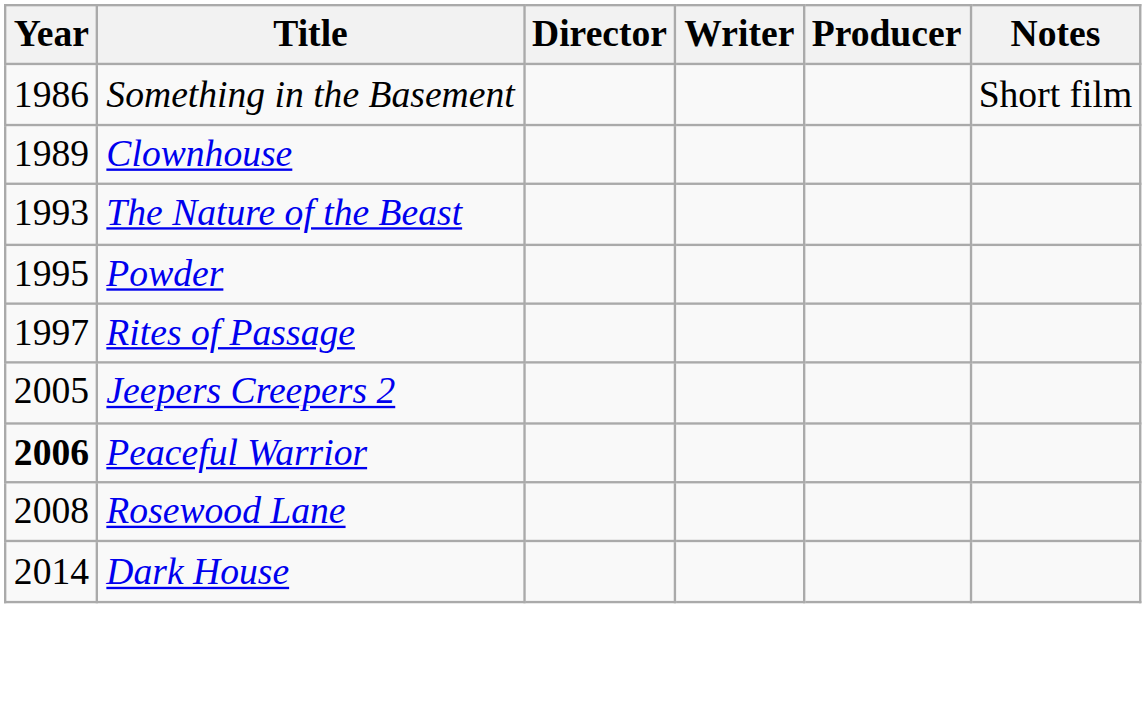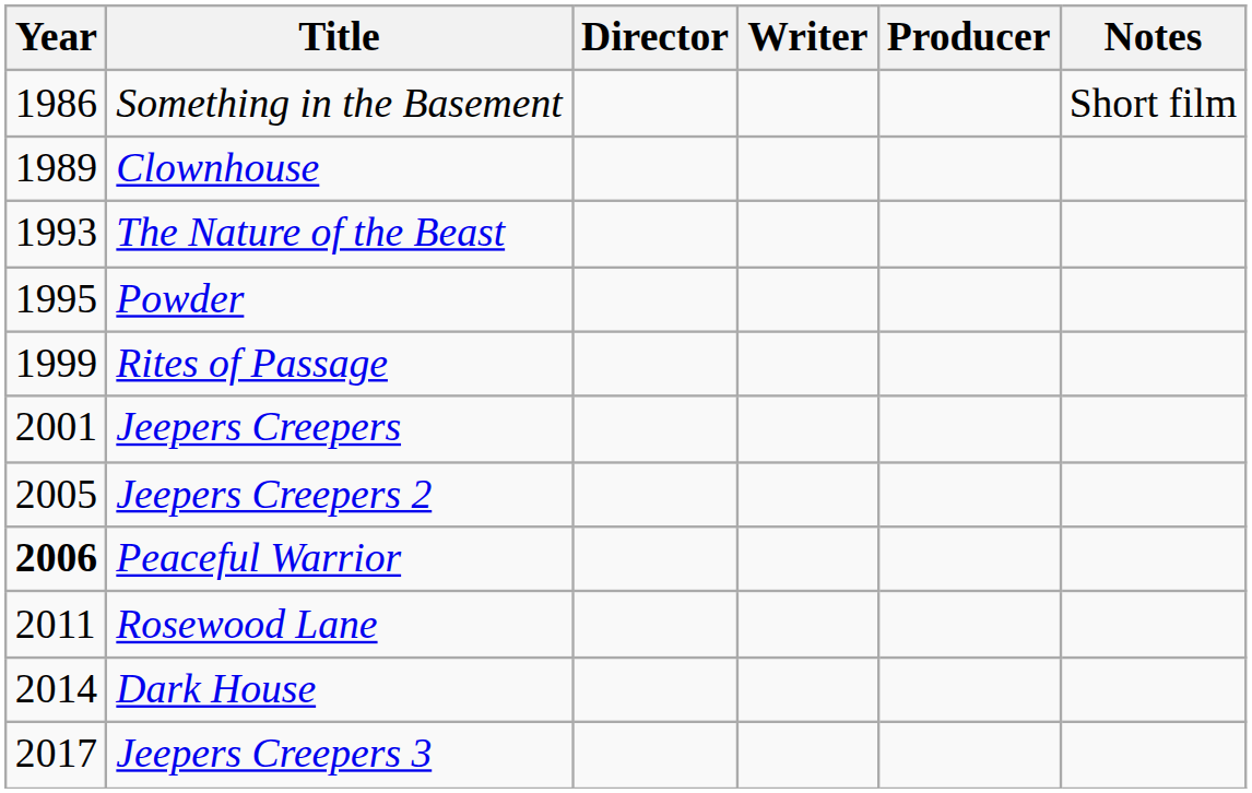Rites of Passage | Year: 1997 -> 1999
+ row: 2001 | Jeepers Creepers
Rosewood Lane | Year: 2008 -> 2011
+ row: 2017 | Jeepers Creepers 3
